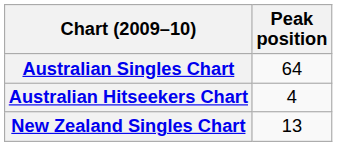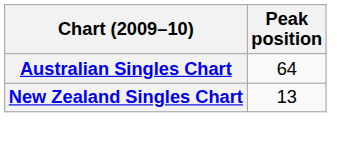- row: Australian Hitseekers Chart | 4
